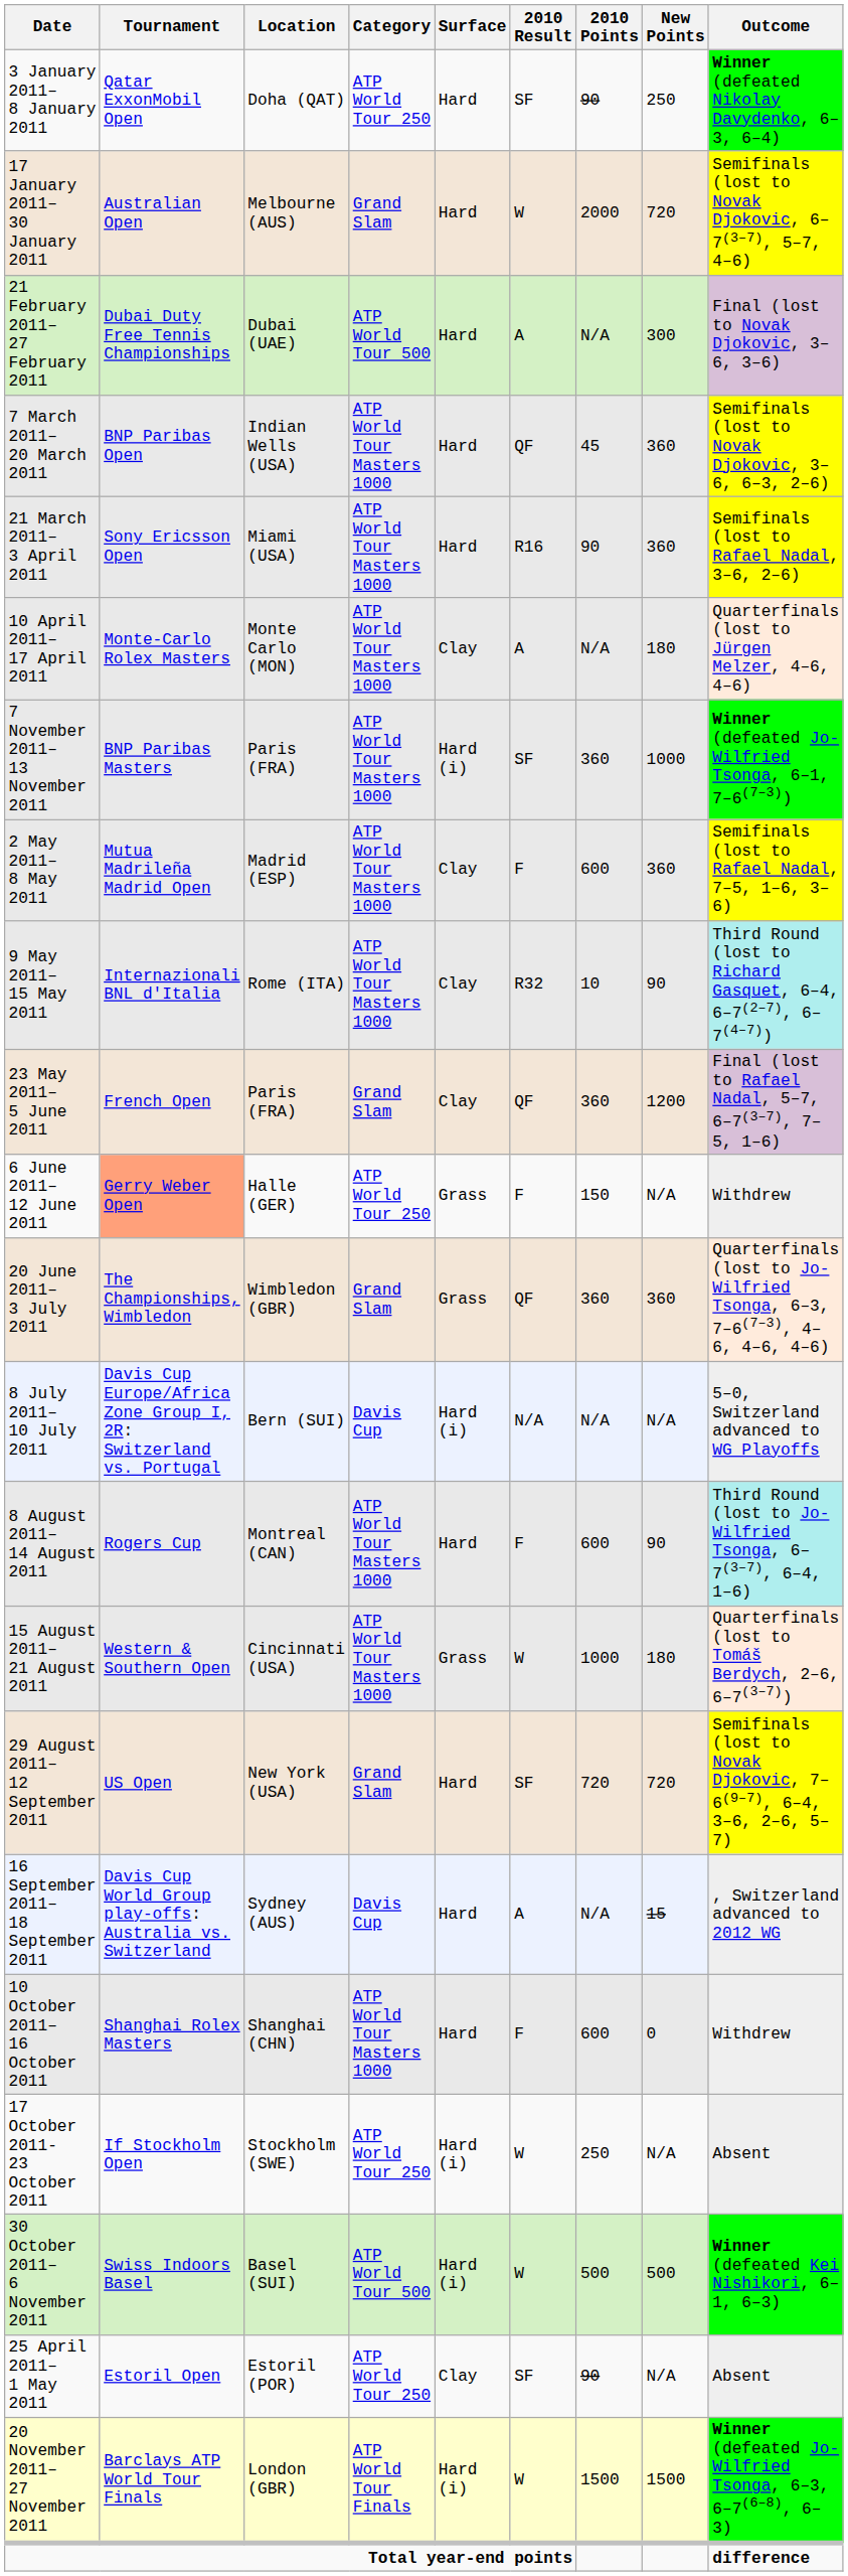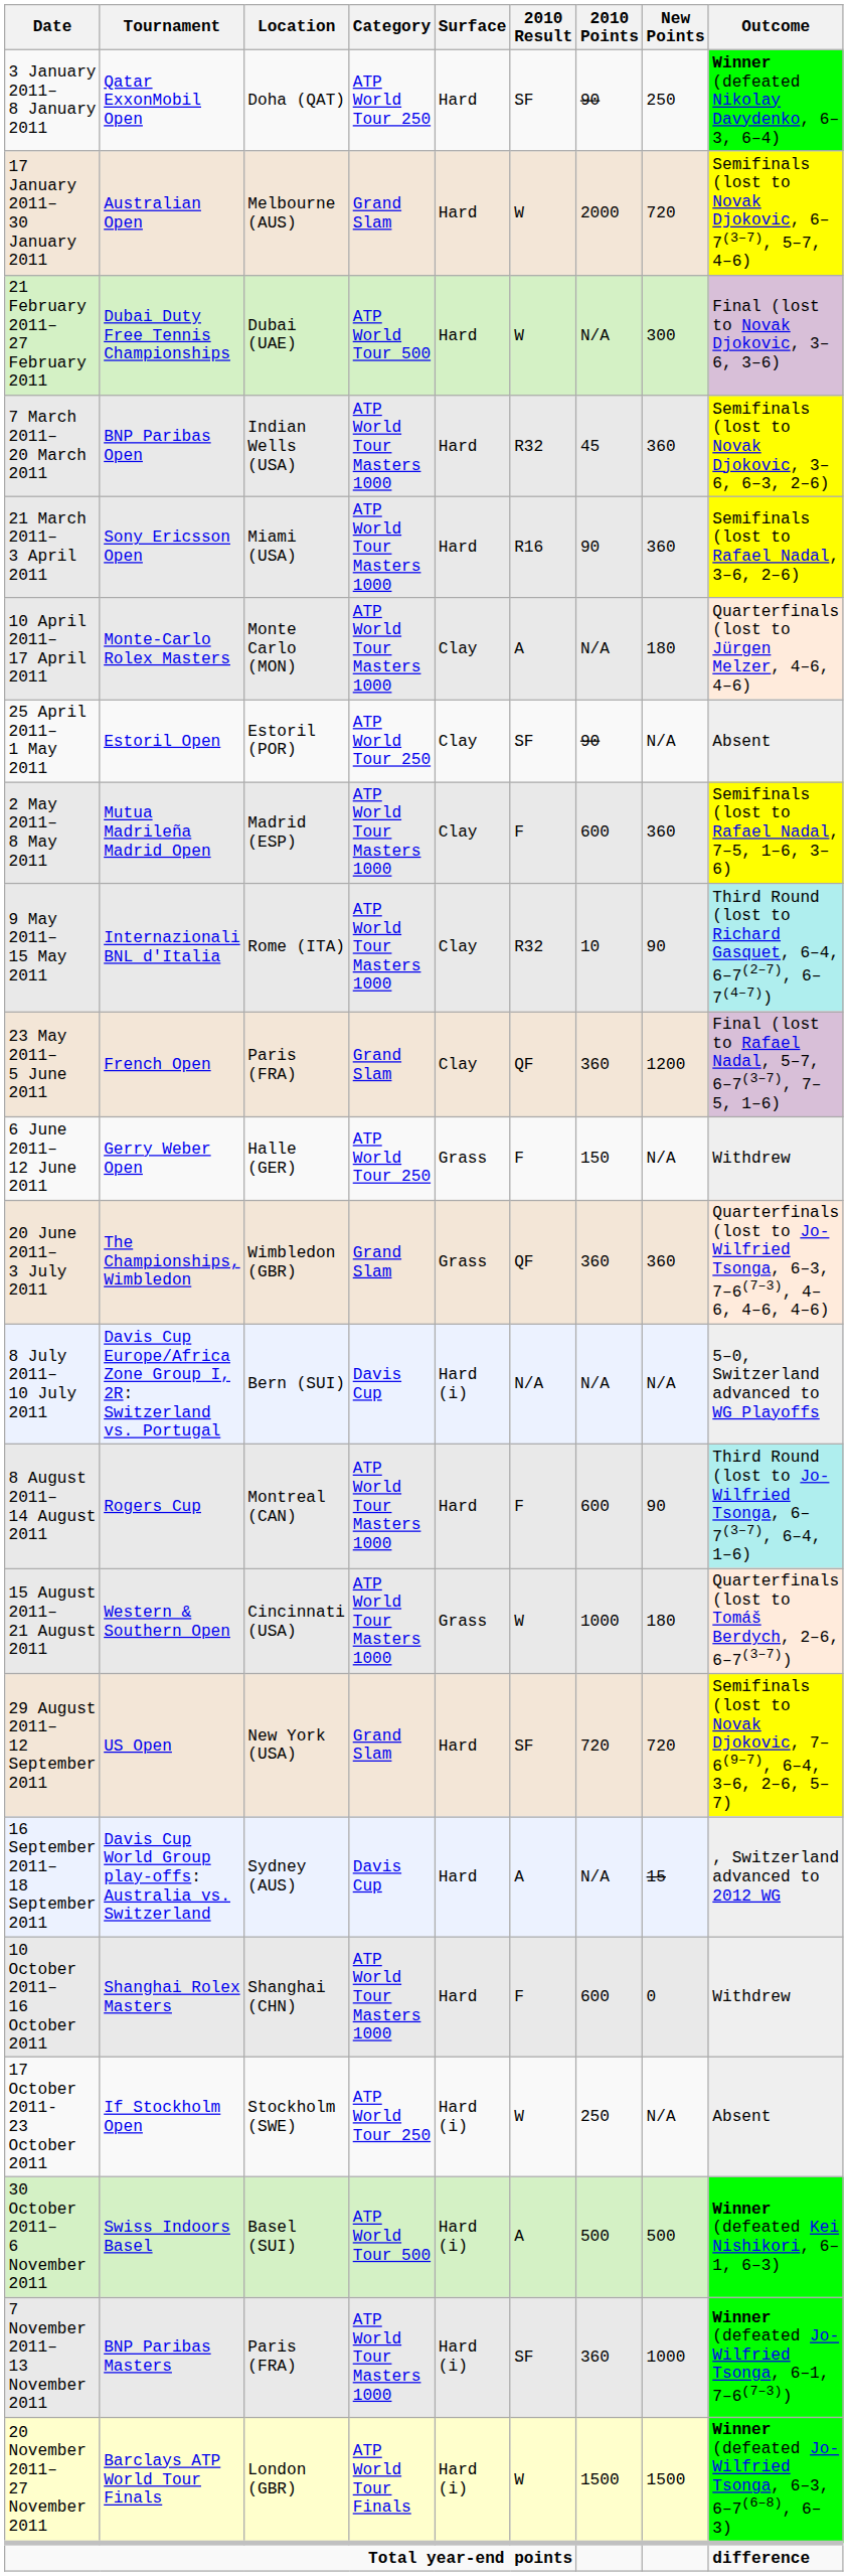21 February 2011– 27 February 2011 | 2010 Result: A -> W
7 March 2011– 20 March 2011 | 2010 Result: QF -> R32
rows swapped: 25 April 2011– 1 May 2011 <-> 7 November 2011– 13 November 2011
6 June 2011– 12 June 2011 | Tournament: lightsalmon background -> no background
30 October 2011– 6 November 2011 | 2010 Result: W -> A
